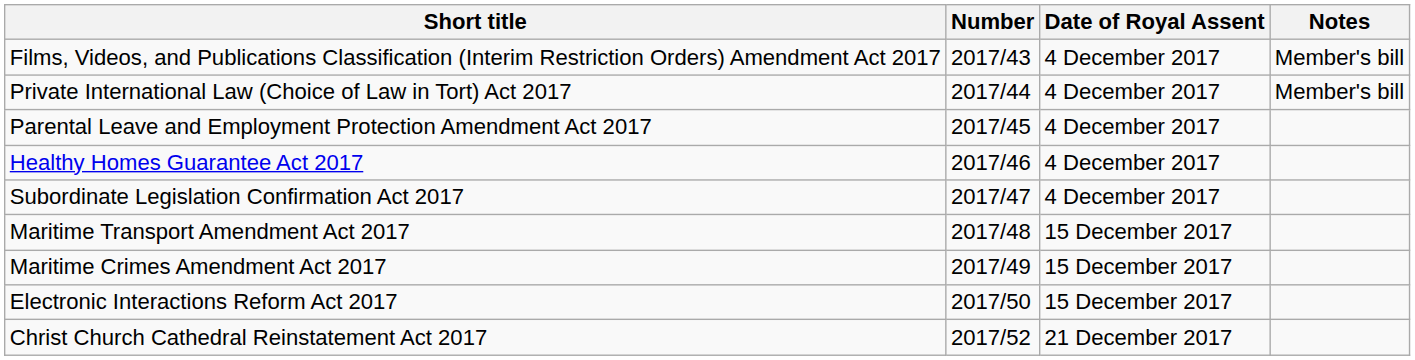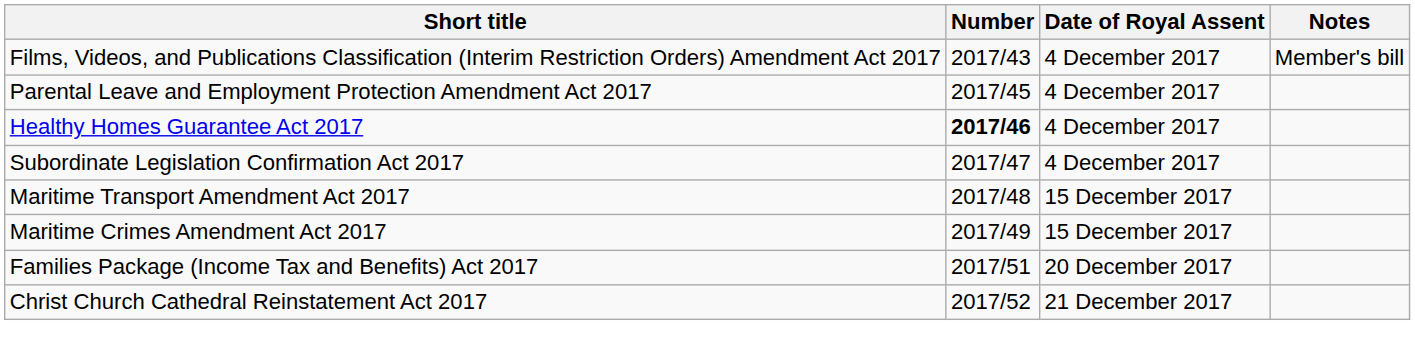- row: Private International Law (Choice of Law in Tort) Act 2017 | 2017/44 | 4 December 2017 | Member's bill
Healthy Homes Guarantee Act 2017 | Number: normal -> bold
- row: Electronic Interactions Reform Act 2017 | 2017/50 | 15 December 2017
+ row: Families Package (Income Tax and Benefits) Act 2017 | 2017/51 | 20 December 2017
